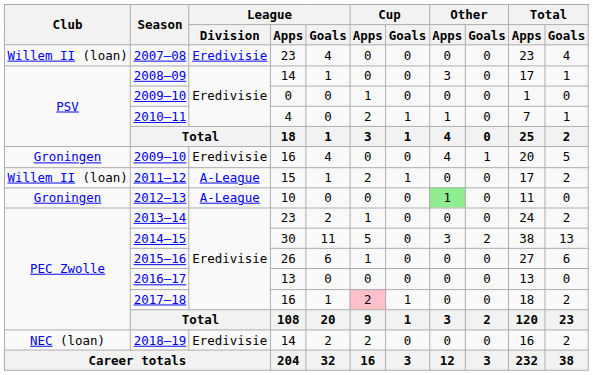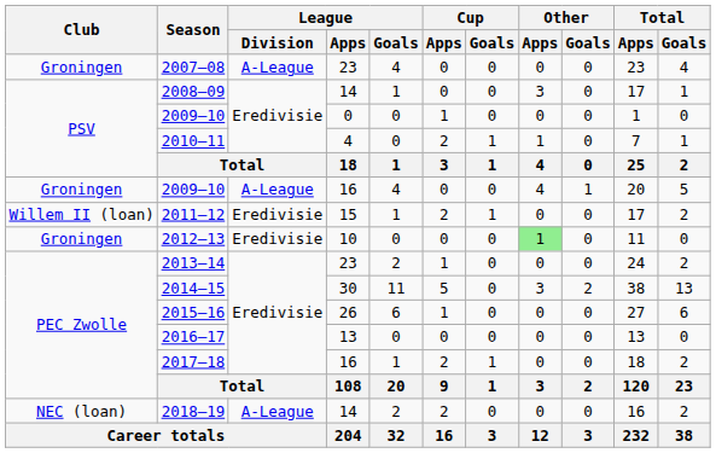2007–08 | Club: Willem II (loan) -> Groningen
2007–08 | League / Division: Eredivisie -> A-League
2009–10 / 16 | League / Division: Eredivisie -> A-League
2011–12 | League / Division: A-League -> Eredivisie
2012–13 | League / Division: A-League -> Eredivisie
2017–18 | Cup / Apps: pink background -> no background
2018–19 | League / Division: Eredivisie -> A-League
